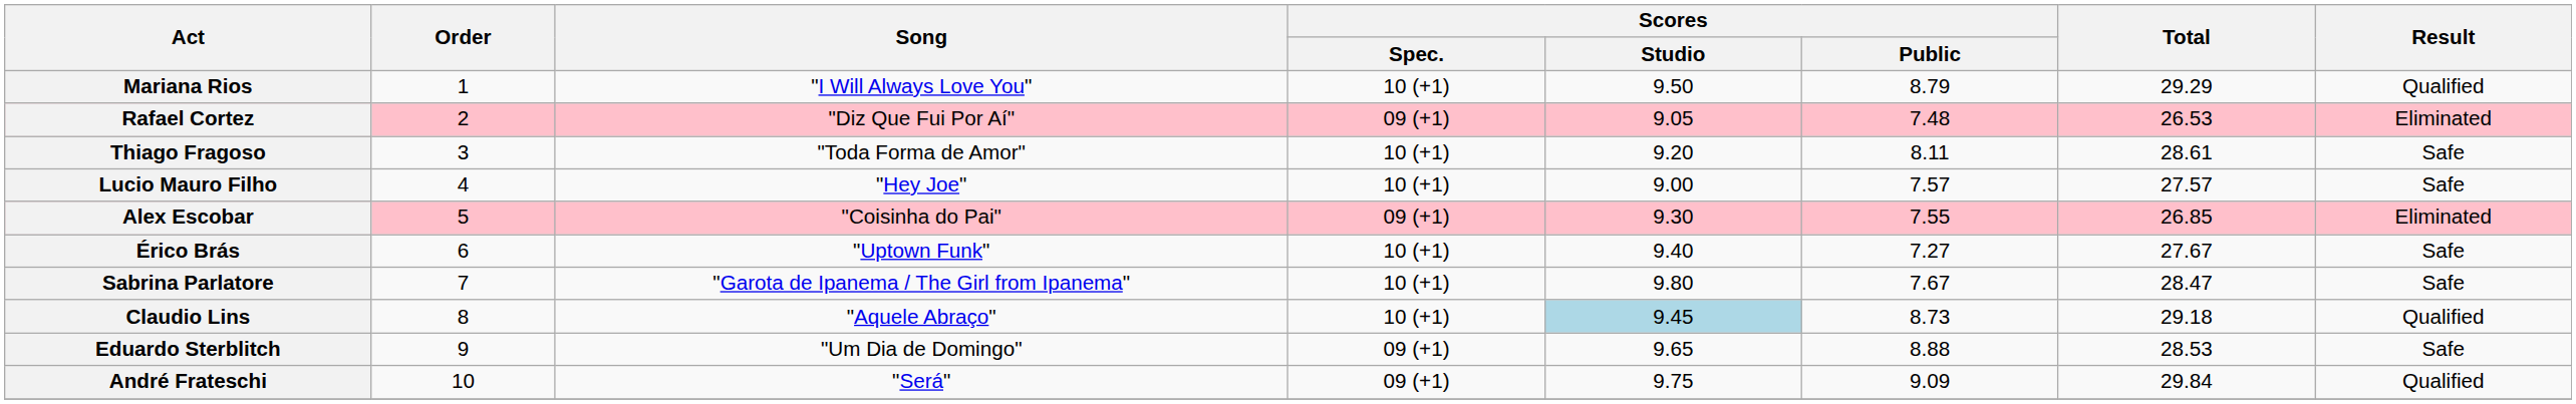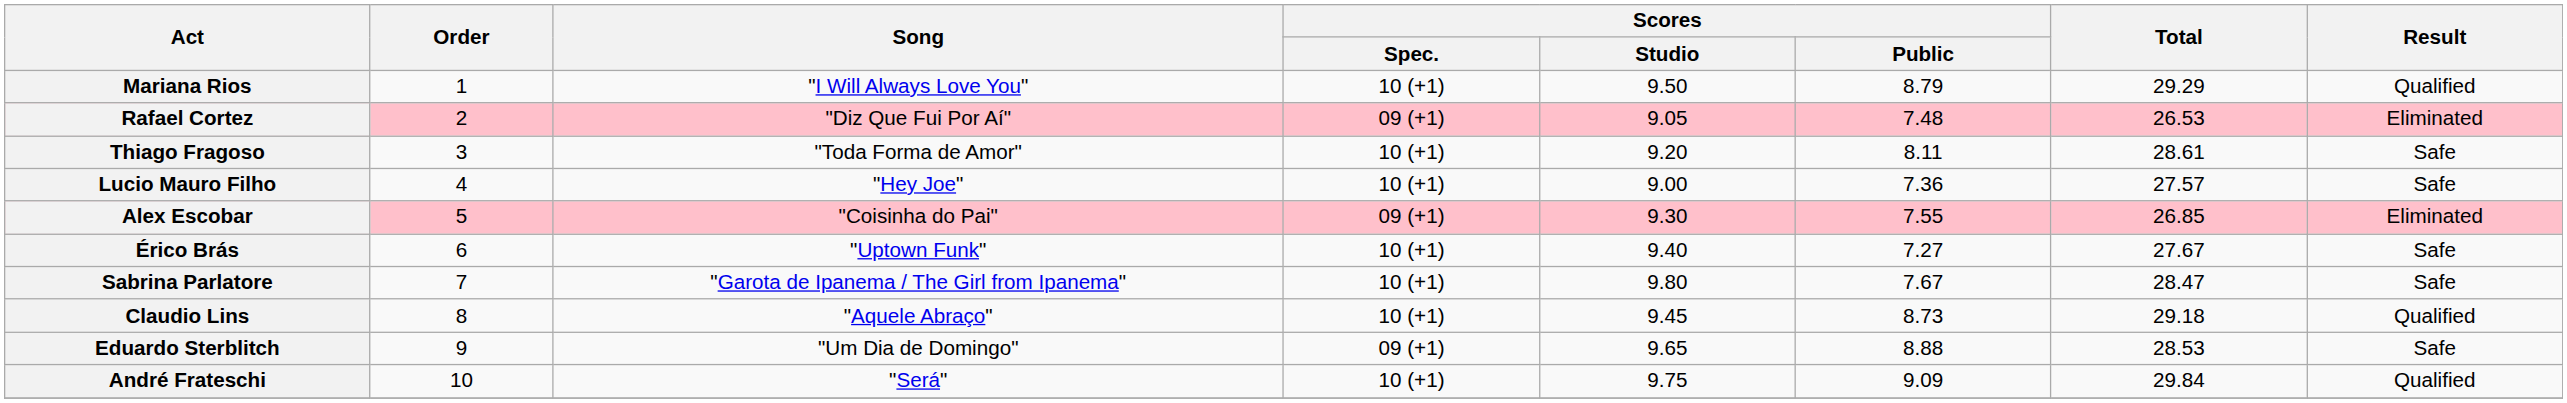Lucio Mauro Filho | Scores / Public: 7.57 -> 7.36
Claudio Lins | Scores / Studio: lightblue background -> no background
André Frateschi | Scores / Spec.: 09 (+1) -> 10 (+1)
